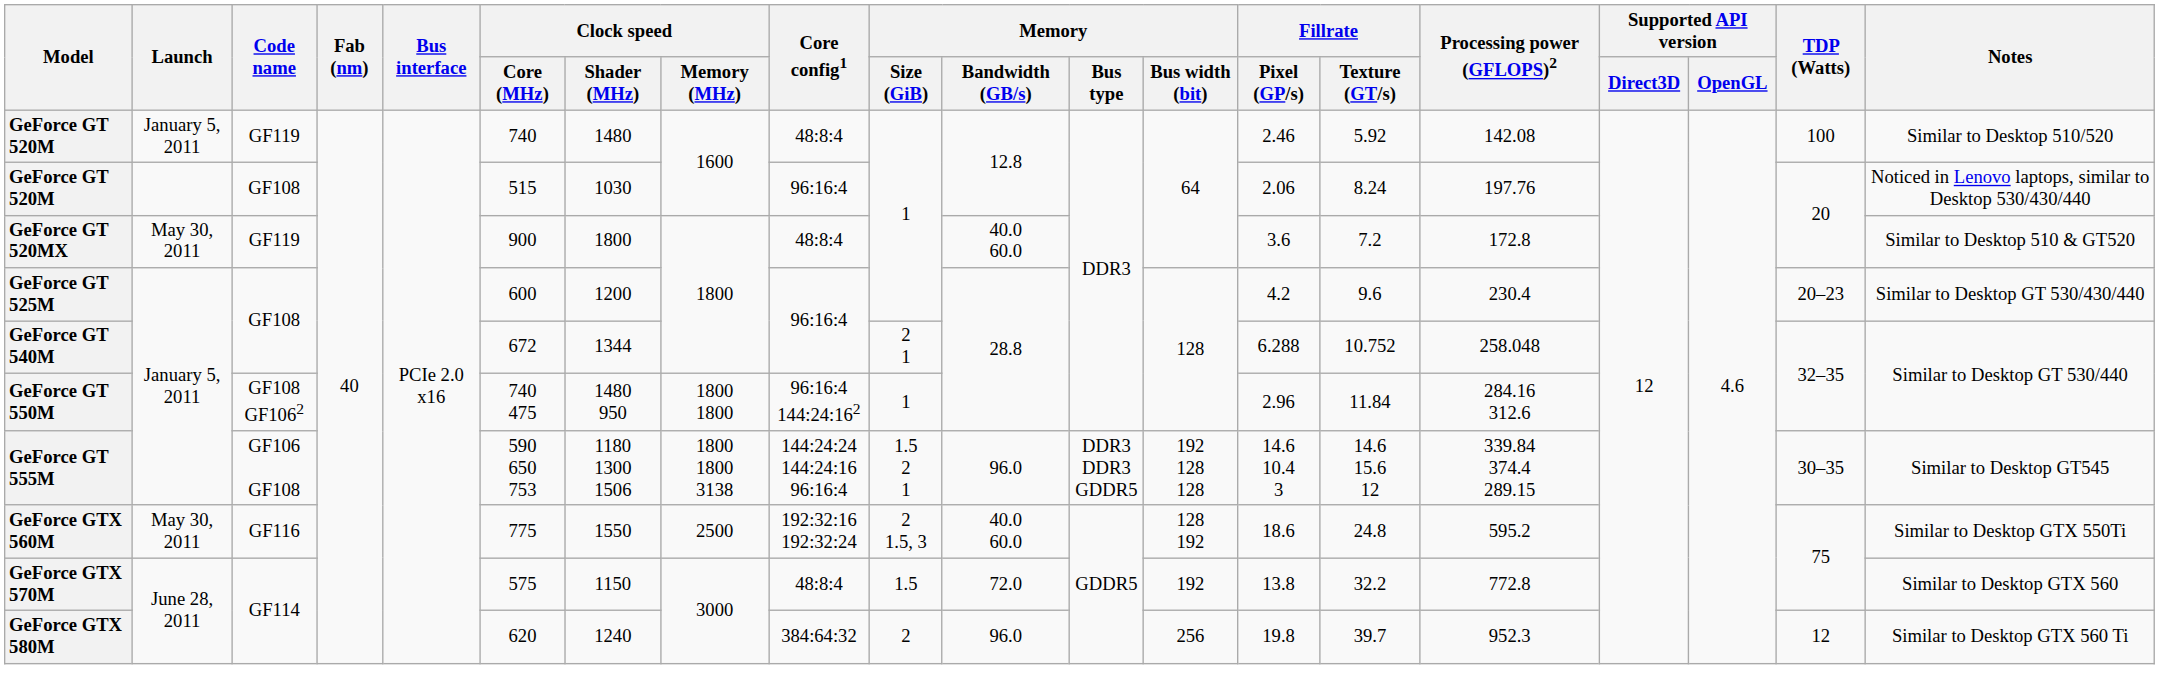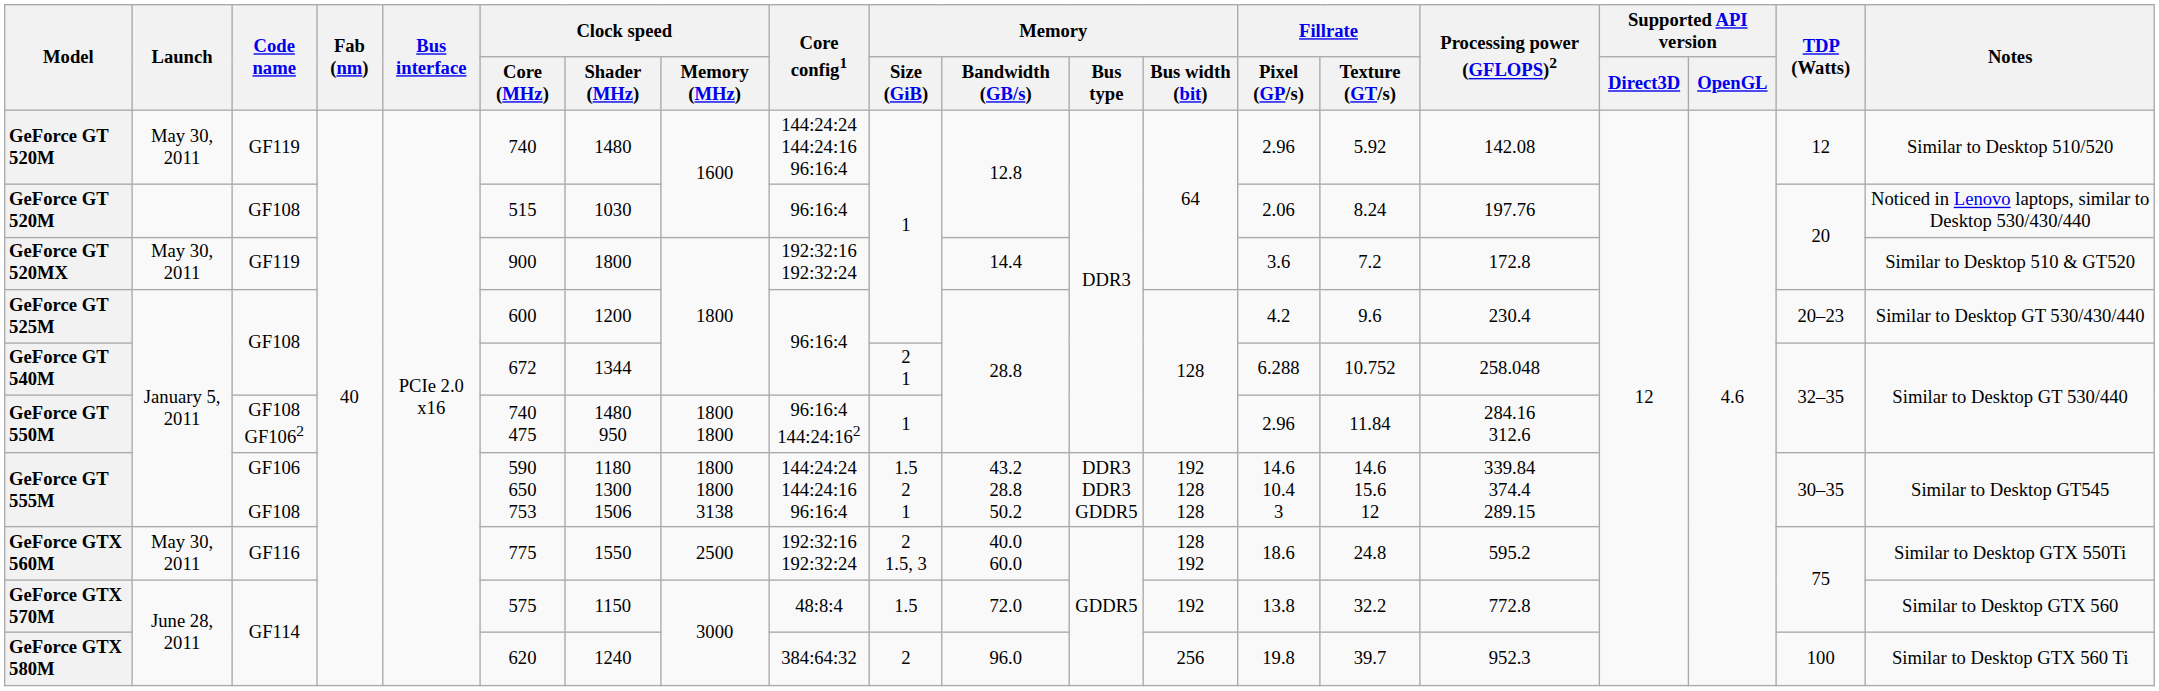GeForce GT 520M / GF119 | Launch: January 5, 2011 -> May 30, 2011
GeForce GT 520M / GF119 | Core config1: 48:8:4 -> 144:24:24 144:24:16 96:16:4
GeForce GT 520M / GF119 | Fillrate / Pixel (GP/s): 2.46 -> 2.96
GeForce GT 520M / GF119 | TDP (Watts): 100 -> 12
GeForce GT 520MX | Core config1: 48:8:4 -> 192:32:16 192:32:24
GeForce GT 520MX | Memory / Bandwidth (GB/s): 40.0 60.0 -> 14.4
GeForce GT 555M | Memory / Bandwidth (GB/s): 96.0 -> 43.2 28.8 50.2
GeForce GTX 580M | TDP (Watts): 12 -> 100
